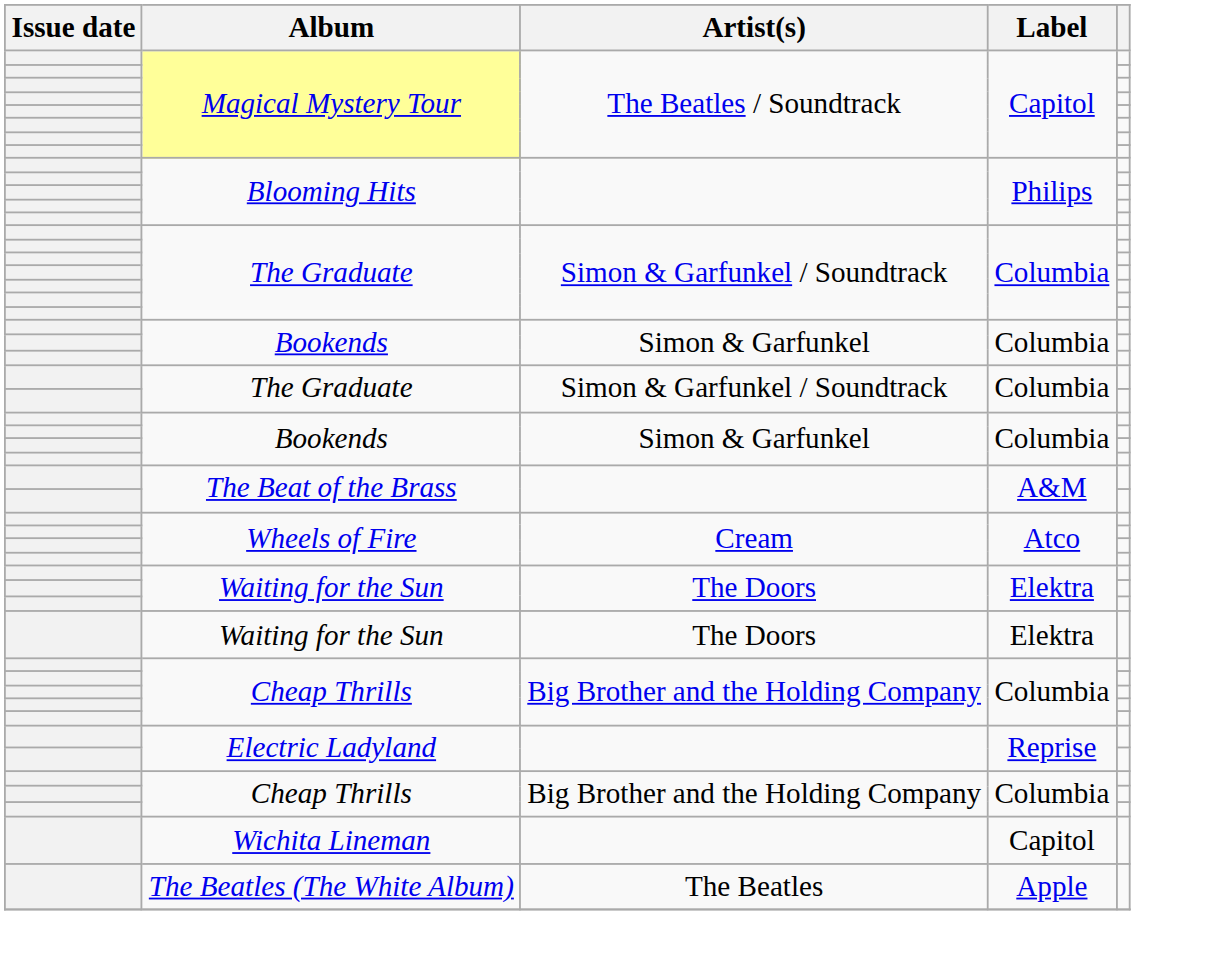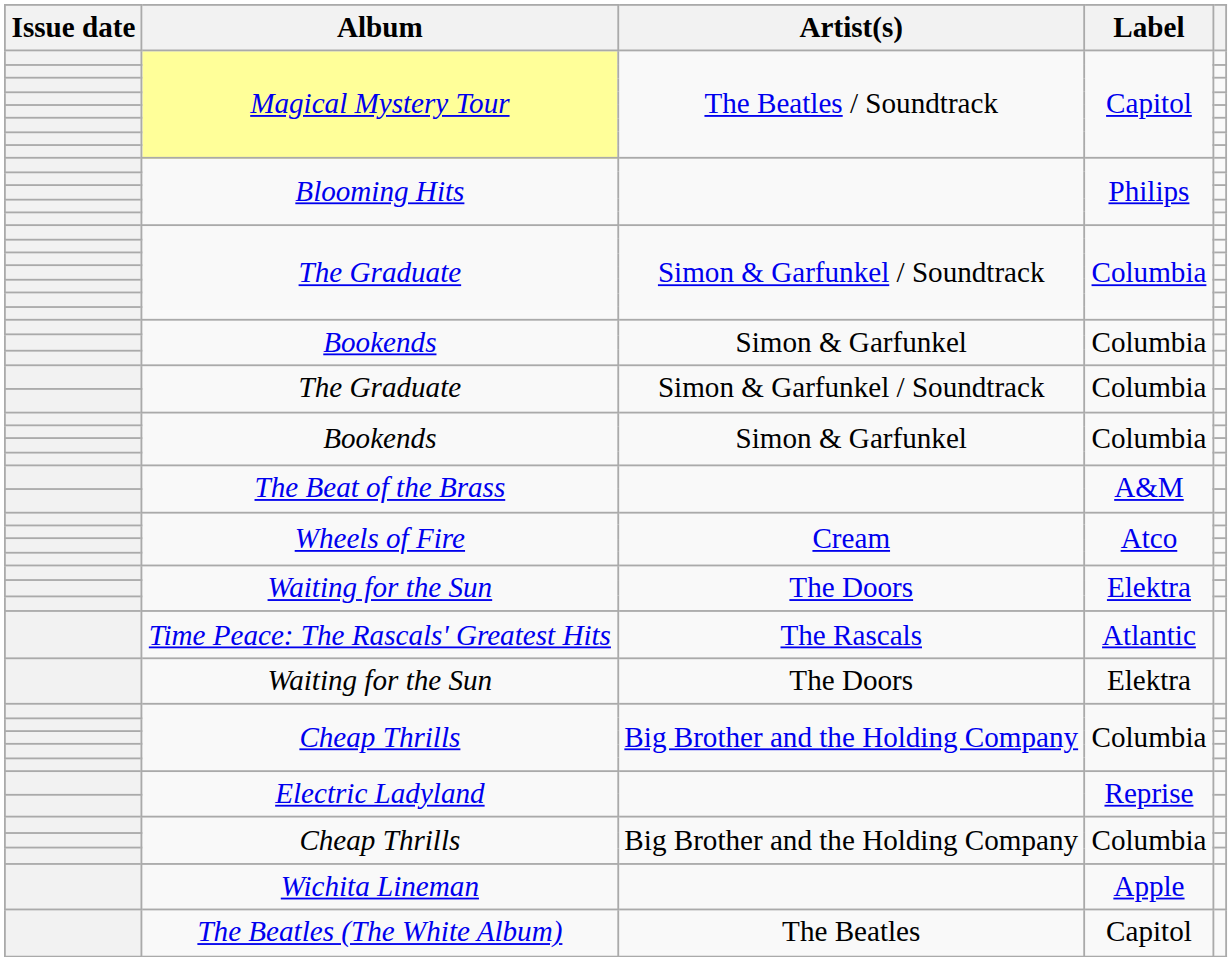+ row: Time Peace: The Rascals' Greatest Hits | The Rascals | Atlantic
Wichita Lineman | Label: Capitol -> Apple
The Beatles (The White Album) | Label: Apple -> Capitol
